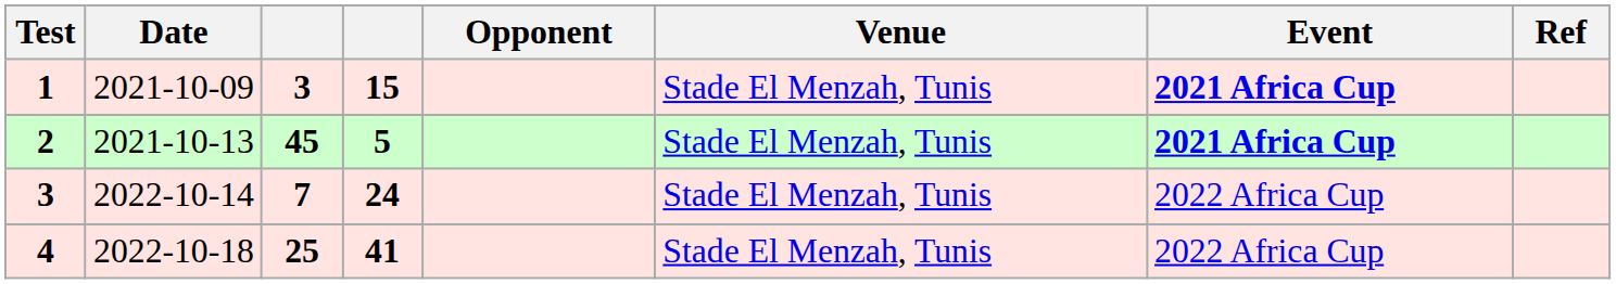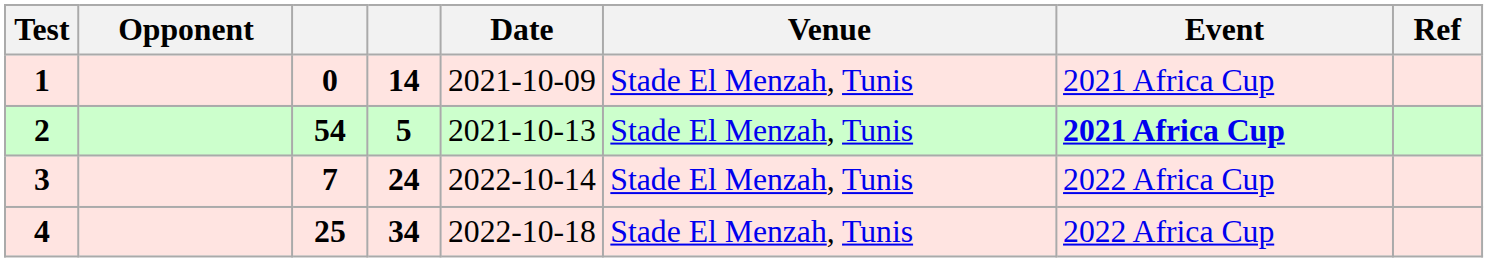columns swapped: Date <-> Opponent
1 | column 3: 3 -> 0
1 | column 4: 15 -> 14
1 | Event: bold -> normal
2 | column 3: 45 -> 54
4 | column 4: 41 -> 34
